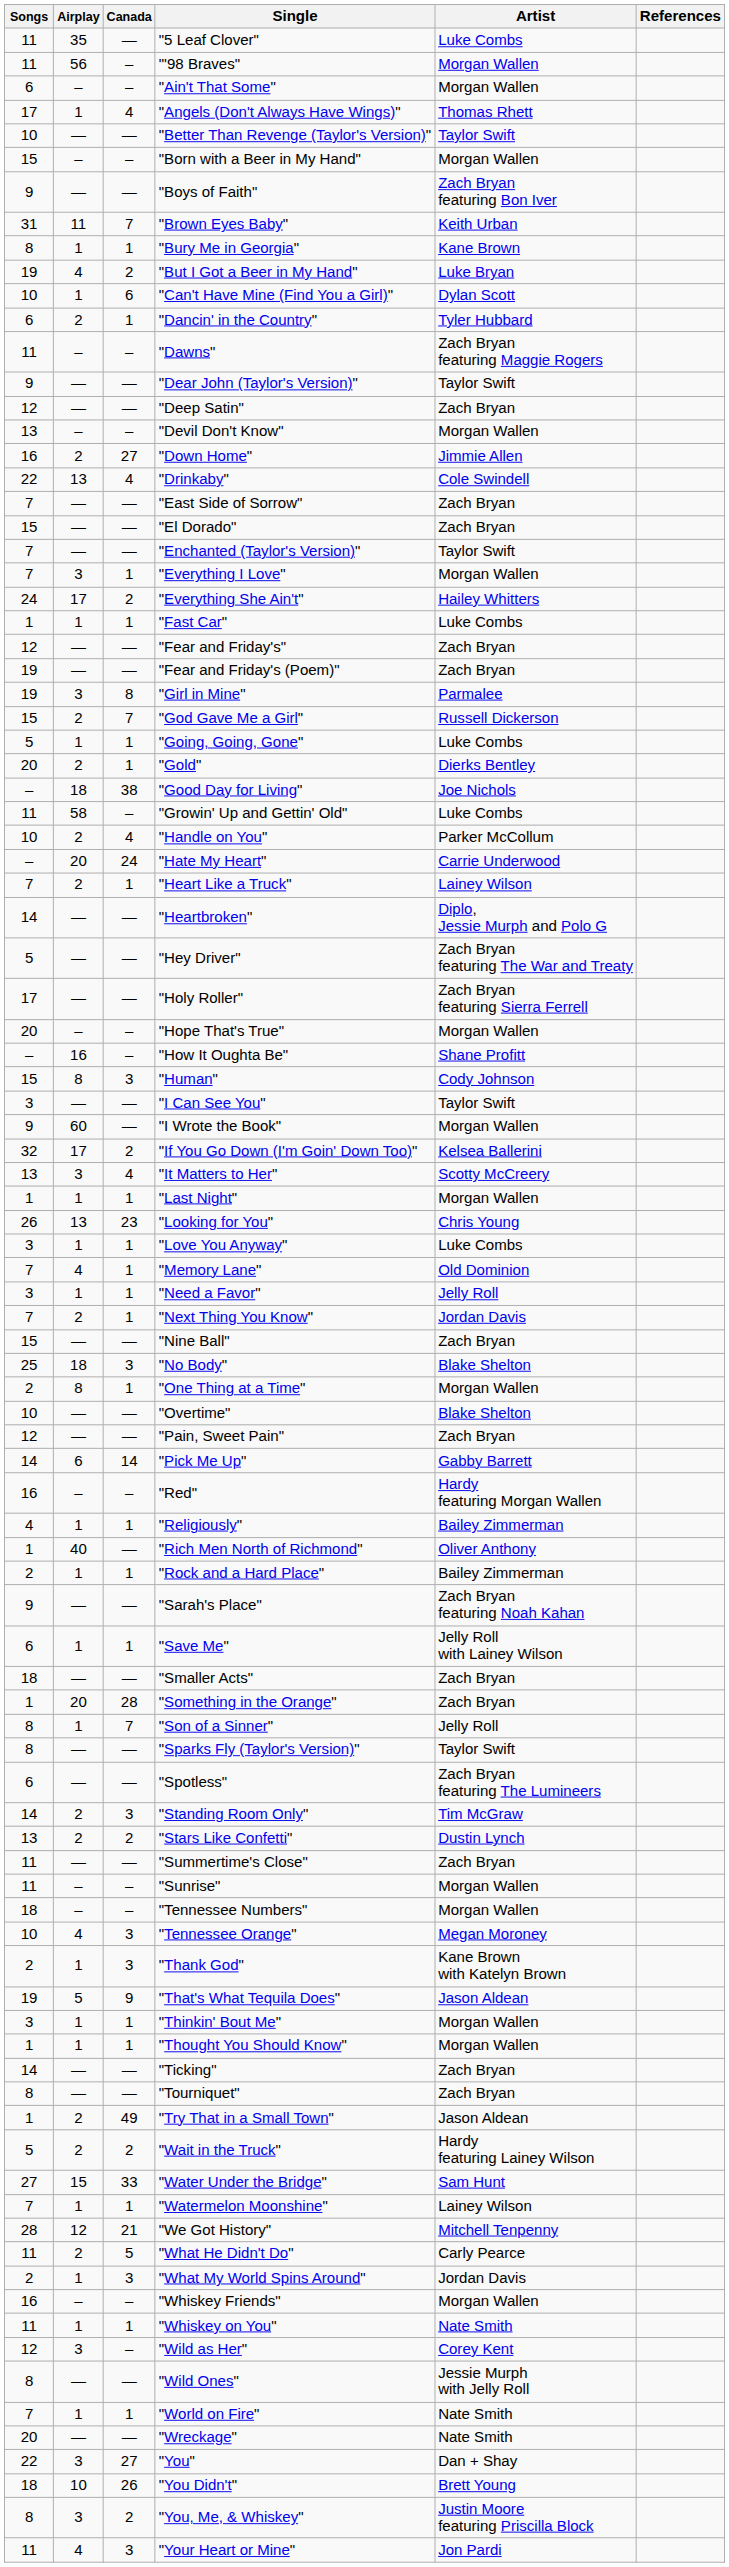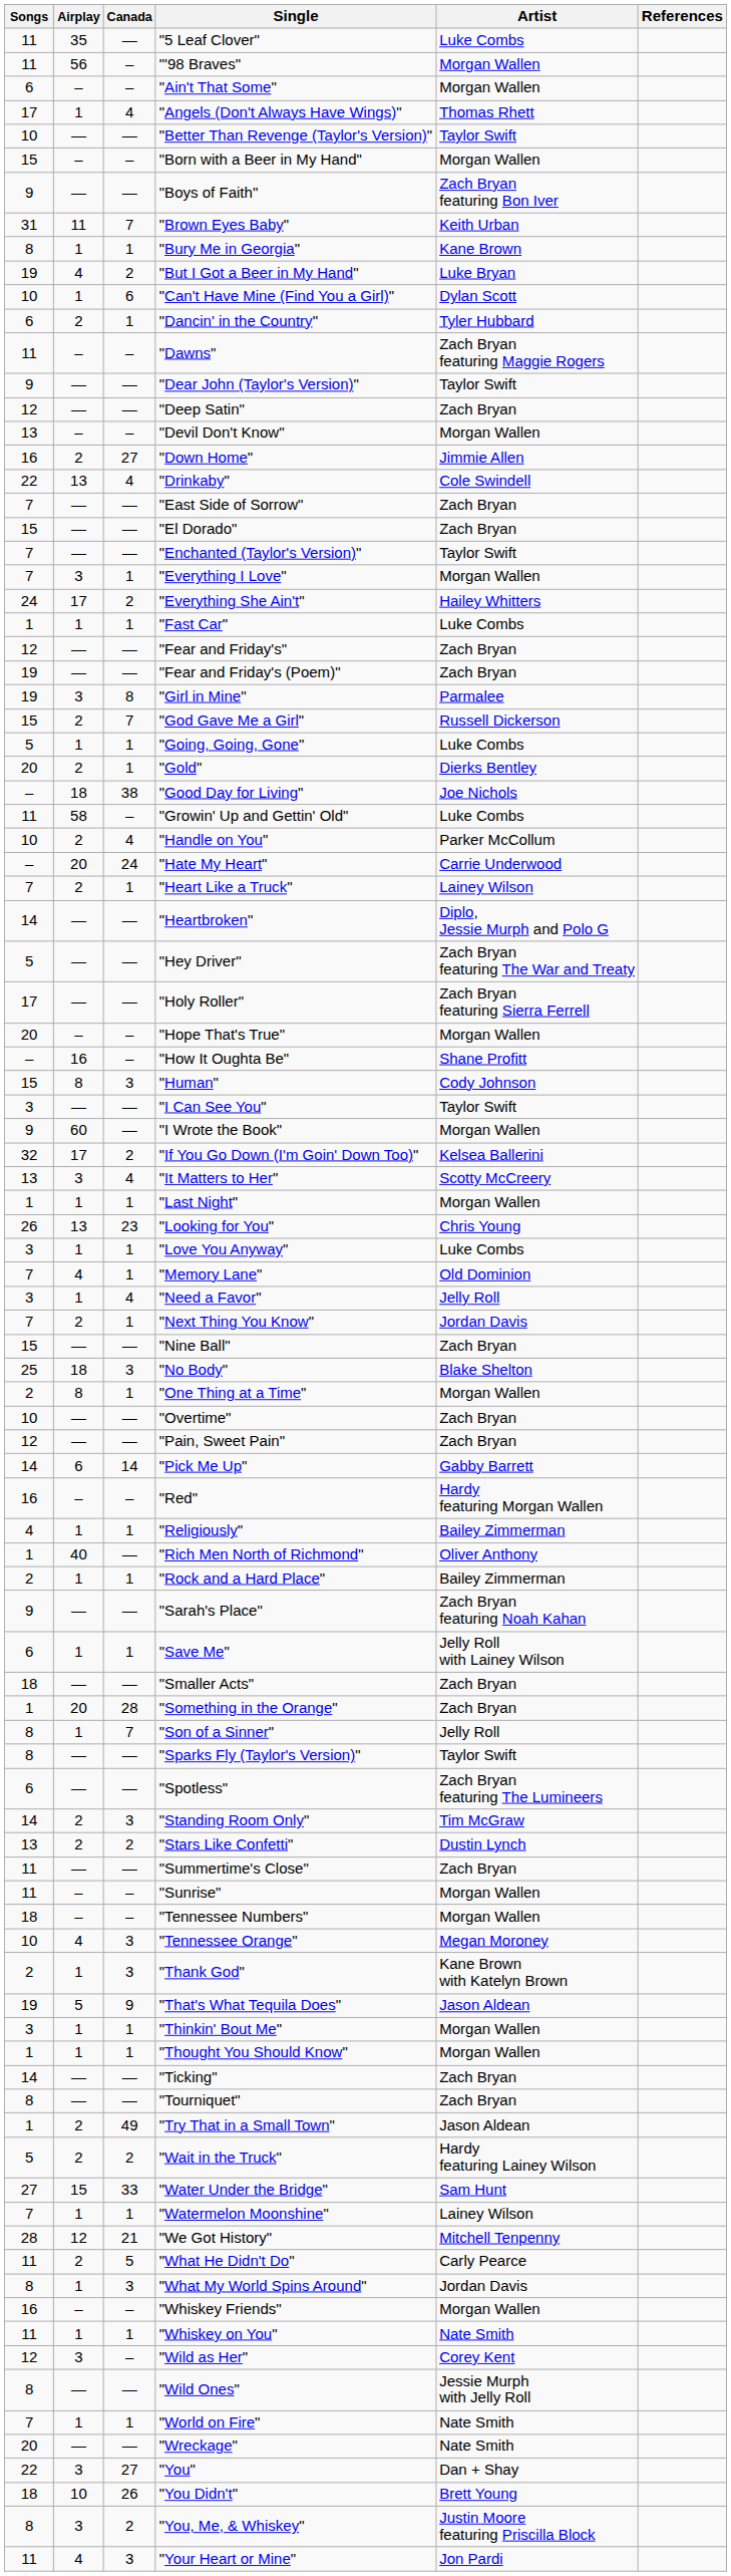"Need a Favor" | Canada: 1 -> 4
"Overtime" | Artist: Blake Shelton -> Zach Bryan
"What My World Spins Around" | Songs: 2 -> 8
